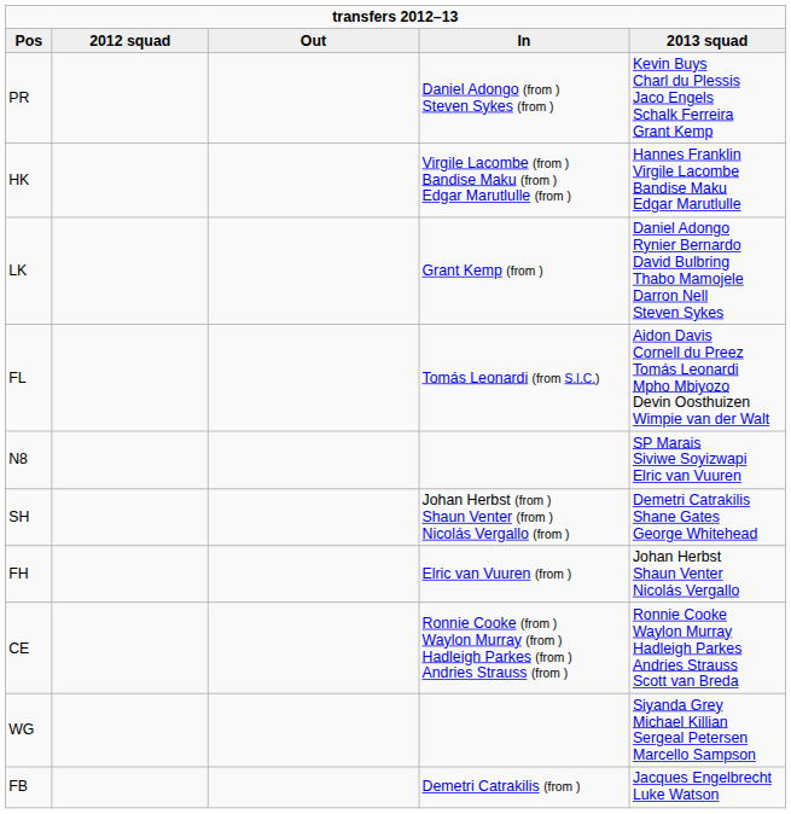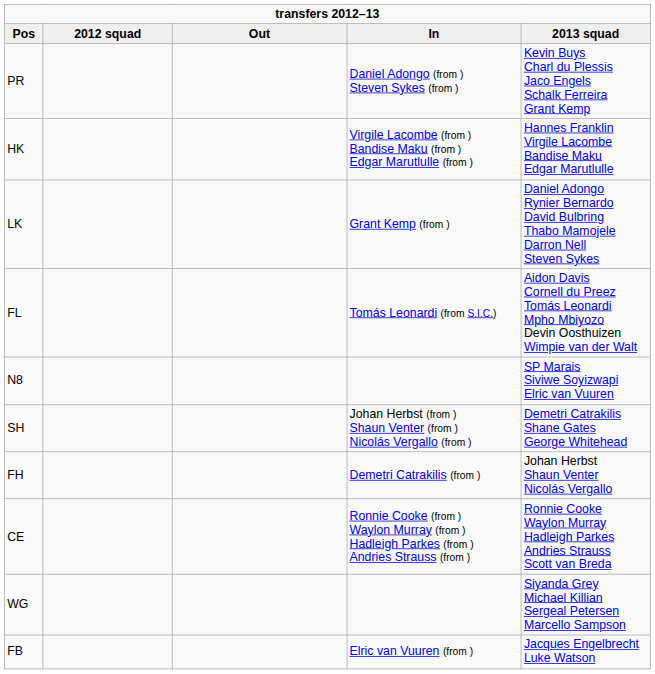FH | In: Elric van Vuuren (from ) -> Demetri Catrakilis (from )
FB | In: Demetri Catrakilis (from ) -> Elric van Vuuren (from )
